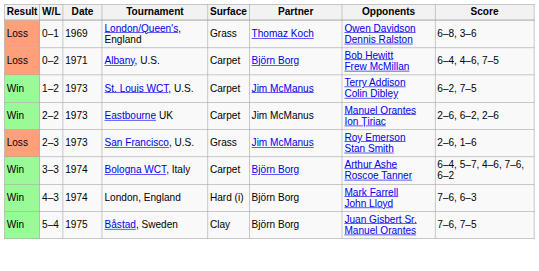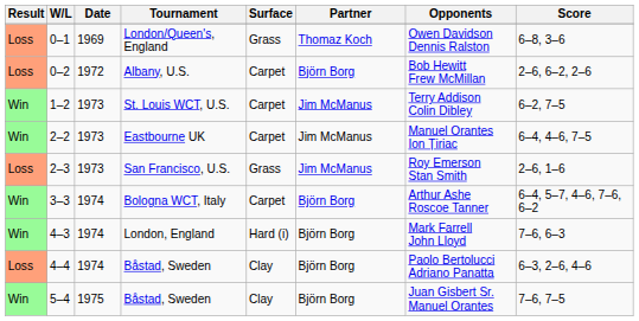0–2 | Date: 1971 -> 1972
0–2 | Score: 6–4, 4–6, 7–5 -> 2–6, 6–2, 2–6
2–2 | Score: 2–6, 6–2, 2–6 -> 6–4, 4–6, 7–5
+ row: Loss | 4–4 | 1974 | Båstad, Sweden | Clay | Björn Borg | Paolo Bertolucci Adriano Panatta | 6–3, 2–6, 4–6
